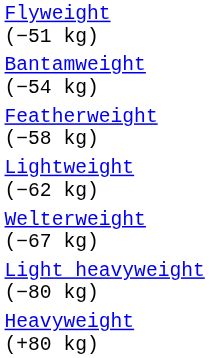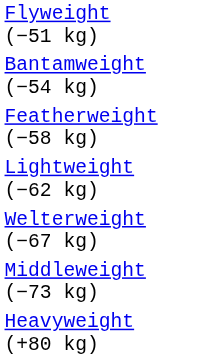+ row: Middleweight (−73 kg)
- row: Light heavyweight (−80 kg)
